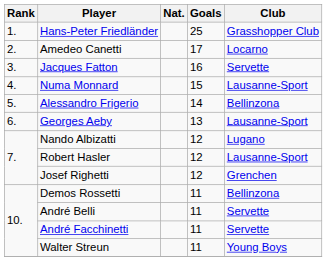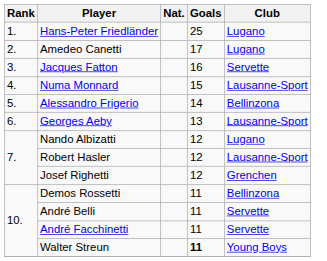Hans-Peter Friedländer | Club: Grasshopper Club -> Lugano
Amedeo Canetti | Club: Locarno -> Lugano
Walter Streun | Goals: normal -> bold
